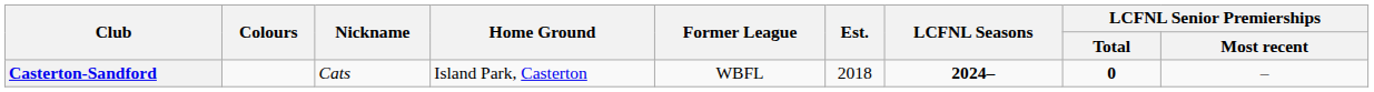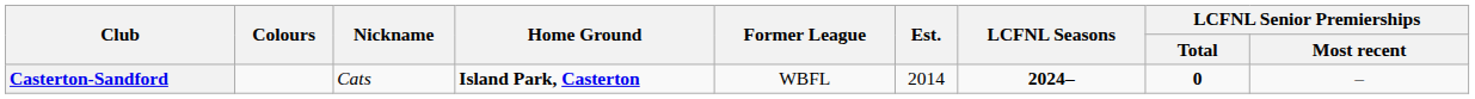Casterton-Sandford | Home Ground: normal -> bold
Casterton-Sandford | Est.: 2018 -> 2014
